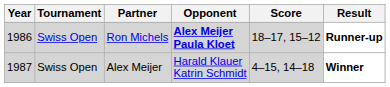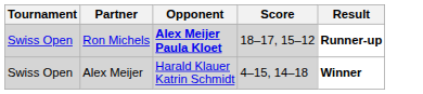- column: Year | 1986 | 1987
